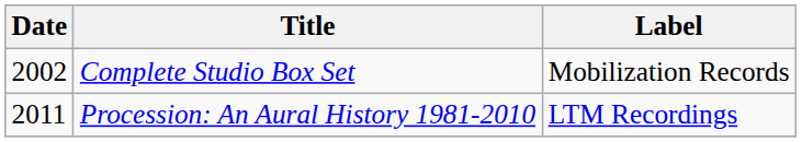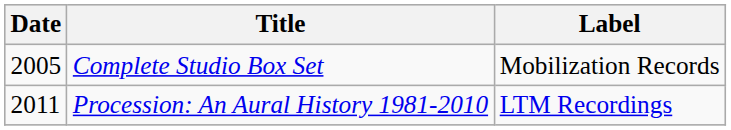Complete Studio Box Set | Date: 2002 -> 2005
